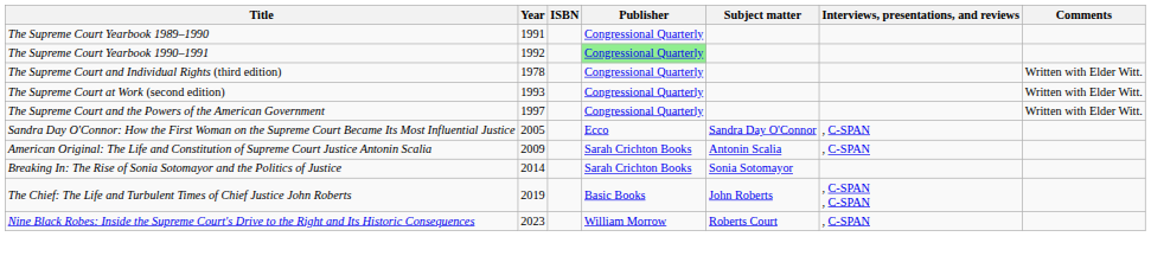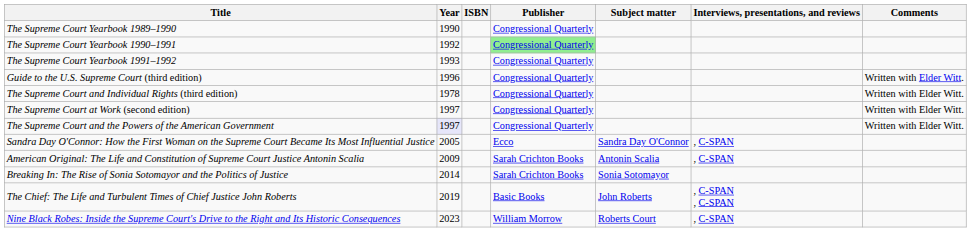The Supreme Court Yearbook 1989–1990 | Year: 1991 -> 1990
+ row: The Supreme Court Yearbook 1991–1992 | 1993 | Congressional Quarterly
+ row: Guide to the U.S. Supreme Court (third edition) | 1996 | Congressional Quarterly | Written with Elder Witt.
The Supreme Court at Work (second edition) | Year: 1993 -> 1997
The Supreme Court and the Powers of the American Government | Year: no background -> lavender background
